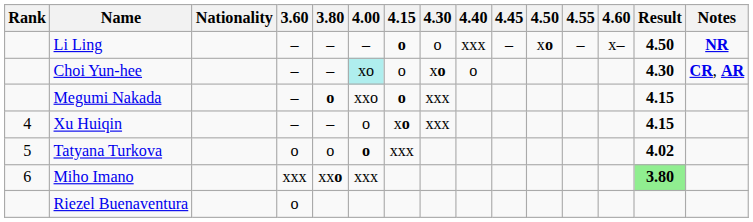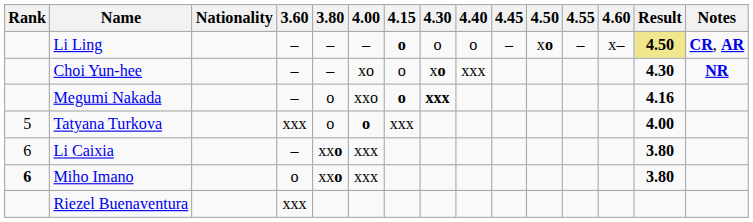Li Ling | 4.40: xxx -> o
Li Ling | Result: no background -> khaki background
Li Ling | Notes: NR -> CR, AR
Choi Yun-hee | 4.00: paleturquoise background -> no background
Choi Yun-hee | 4.40: o -> xxx
Choi Yun-hee | Notes: CR, AR -> NR
Megumi Nakada | 3.80: bold -> normal
Megumi Nakada | 4.30: normal -> bold
Megumi Nakada | Result: 4.15 -> 4.16
- row: 4 | Xu Huiqin | – | – | o | xo | xxx | 4.15
Tatyana Turkova | 3.60: o -> xxx
Tatyana Turkova | Result: 4.02 -> 4.00
+ row: 6 | Li Caixia | – | xxo | xxx | 3.80
Miho Imano | Rank: normal -> bold
Miho Imano | 3.60: xxx -> o
Miho Imano | Result: lightgreen background -> no background
Riezel Buenaventura | 3.60: o -> xxx
